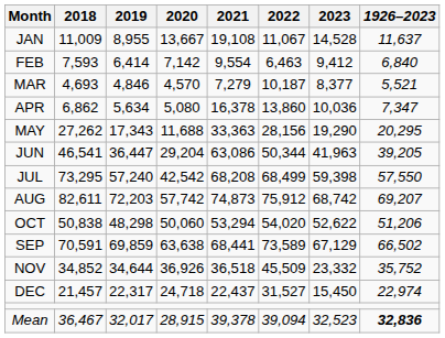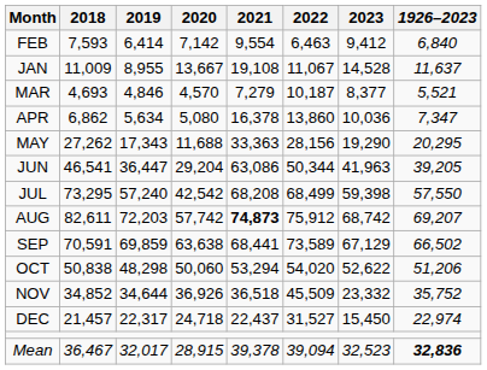rows swapped: JAN <-> FEB
AUG | 2021: normal -> bold
rows swapped: SEP <-> OCT
